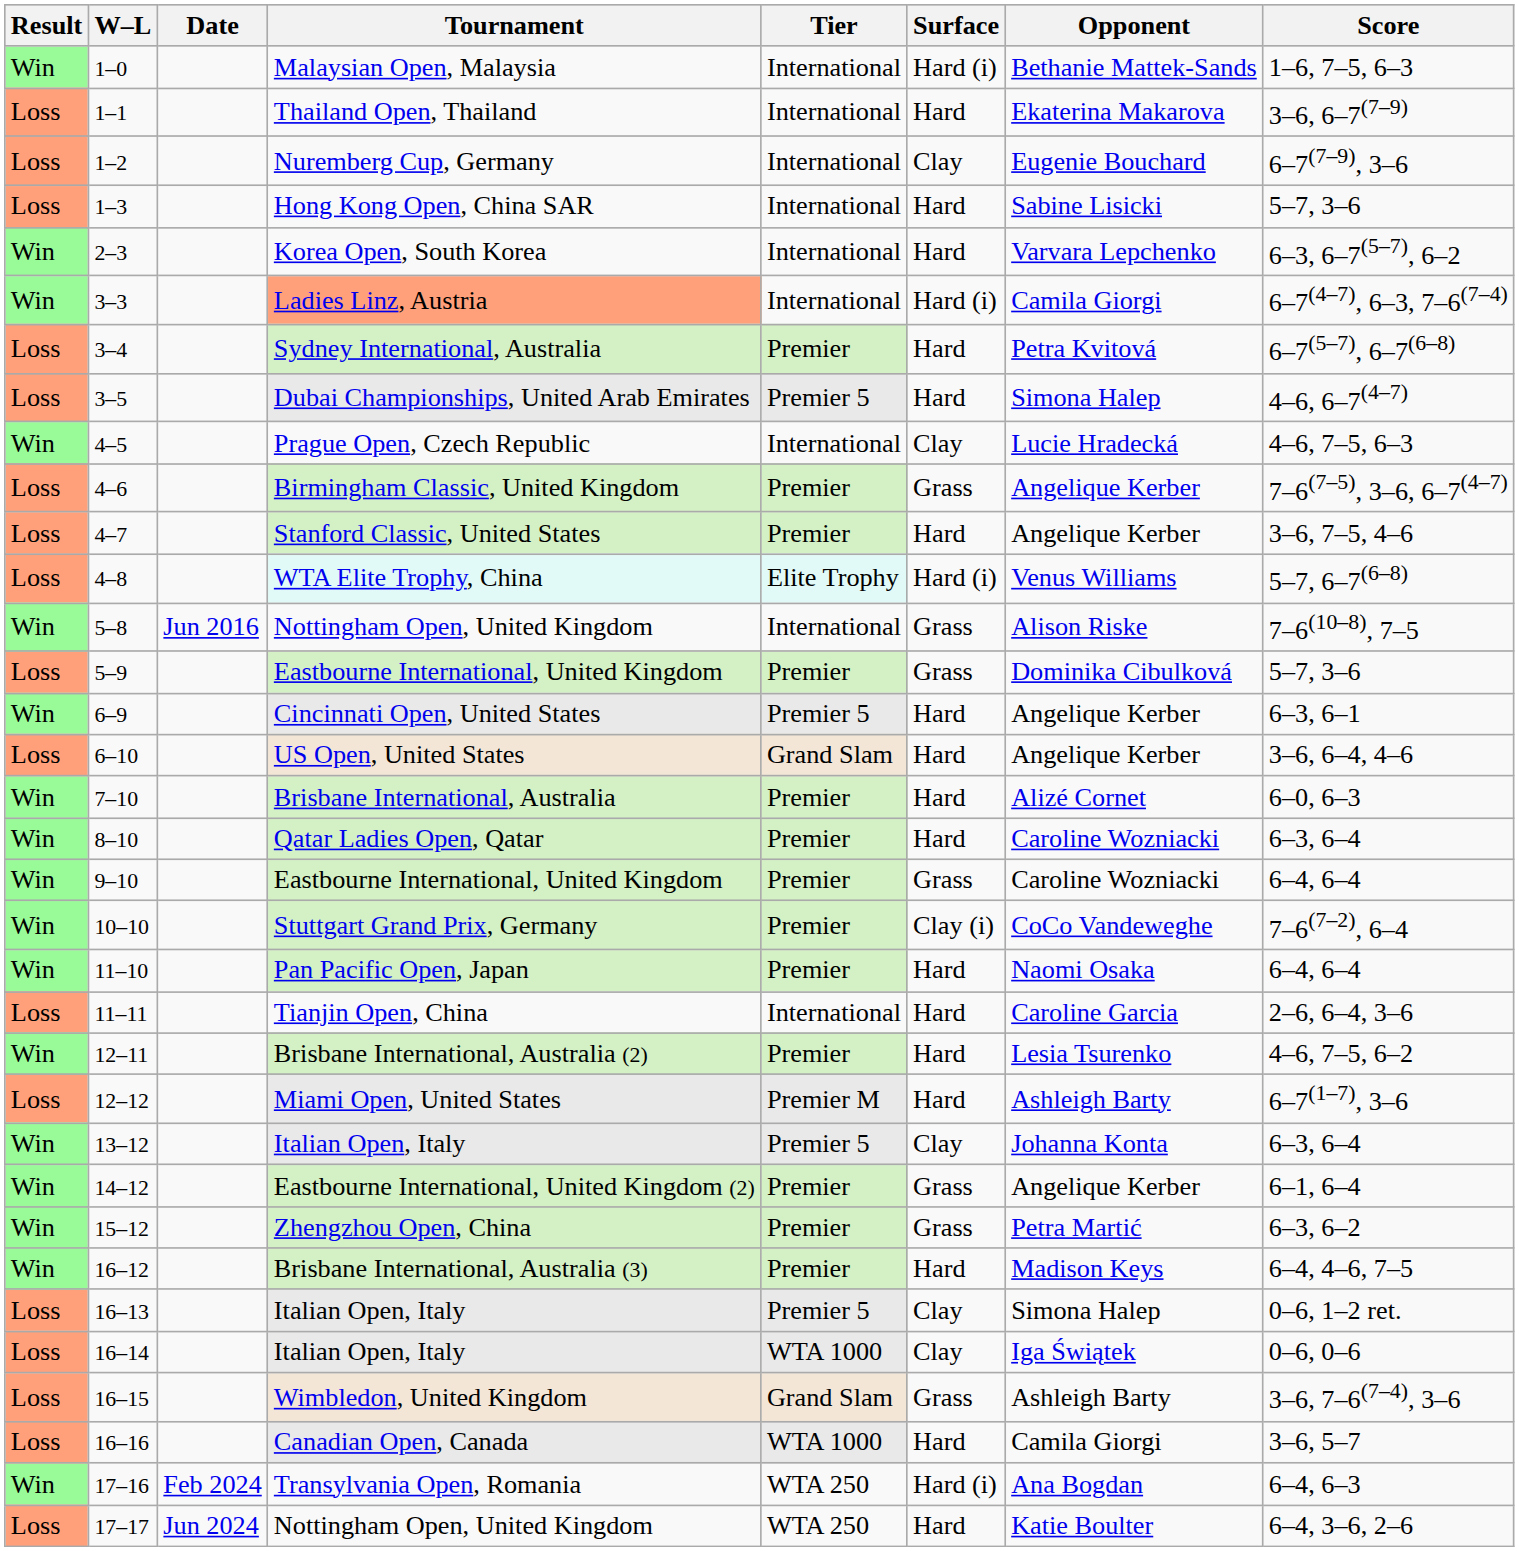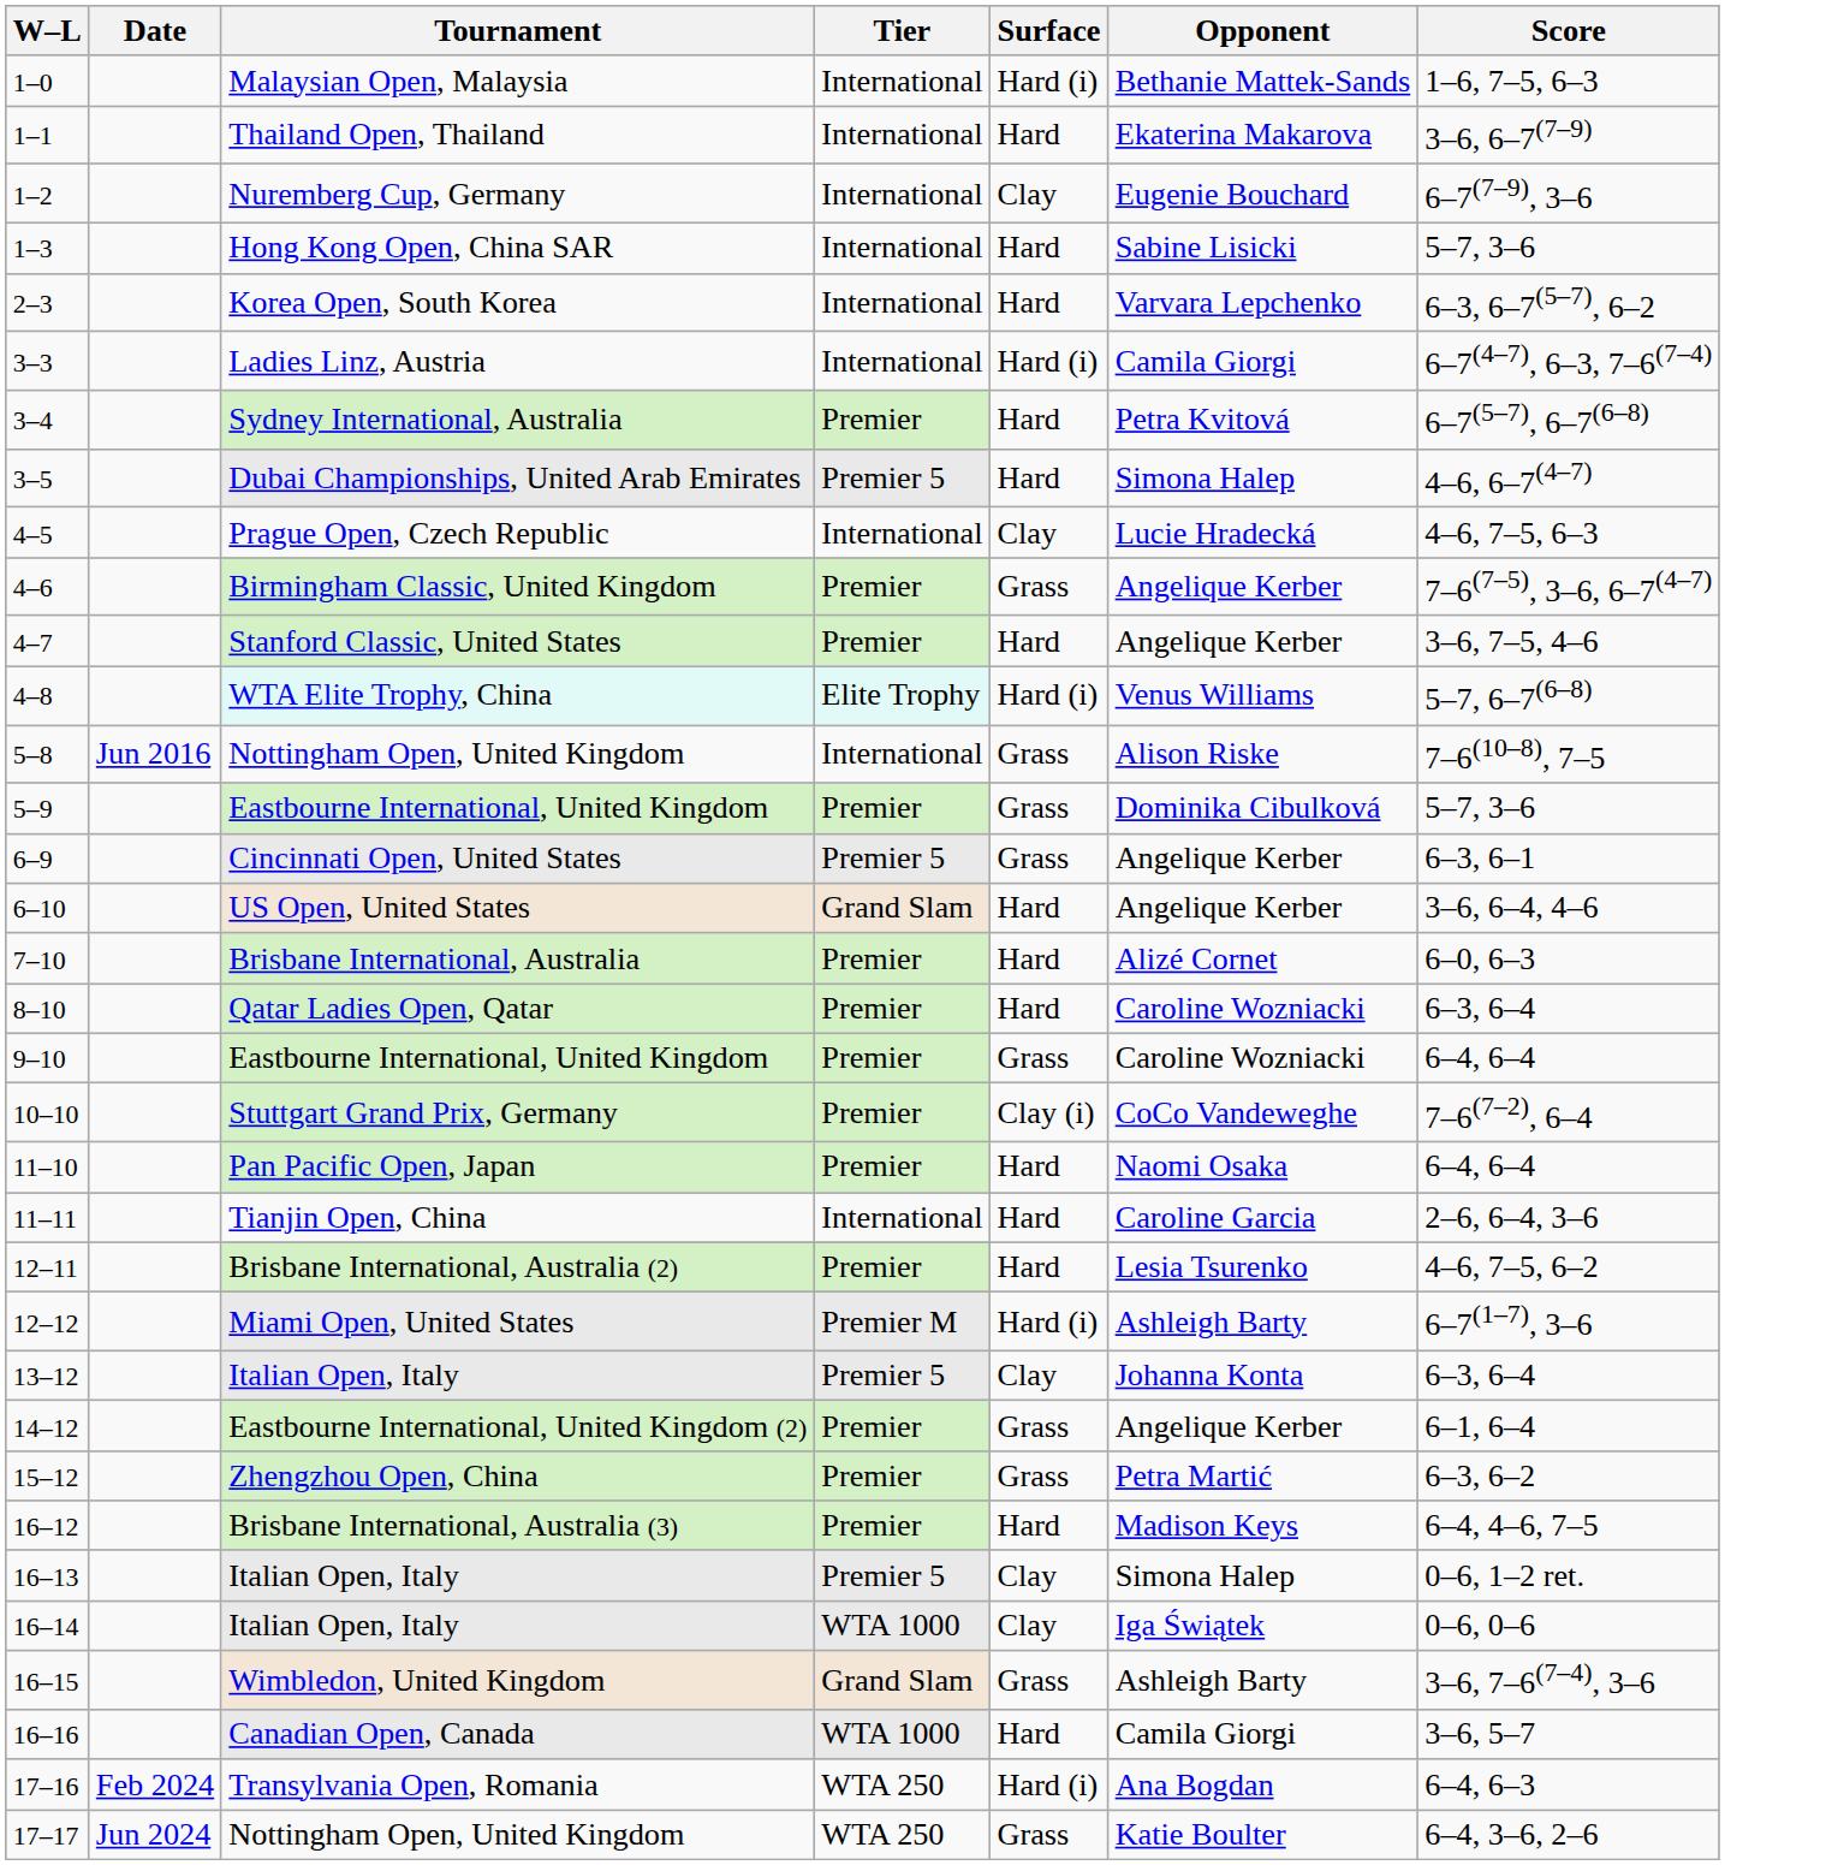- column: Result | Win | Loss | Loss | Loss | Win | Win | Loss | Loss | Win | Loss | Loss | Loss | Win | Loss | Win | Loss | Win | Win | Win | Win | Win | Loss | Win | Loss | Win | Win | Win | Win | Loss | Loss | Loss | Loss | Win | Loss
3–3 | Tournament: lightsalmon background -> no background
6–9 | Surface: Hard -> Grass
12–12 | Surface: Hard -> Hard (i)
17–17 | Surface: Hard -> Grass
